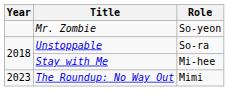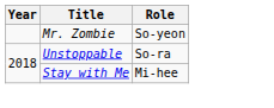- row: 2023 | The Roundup: No Way Out | Mimi
